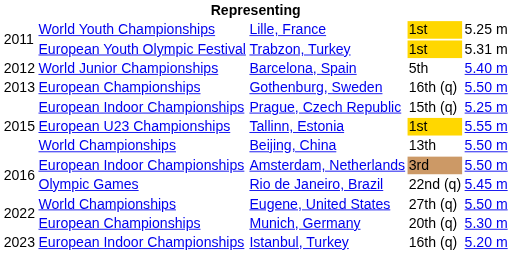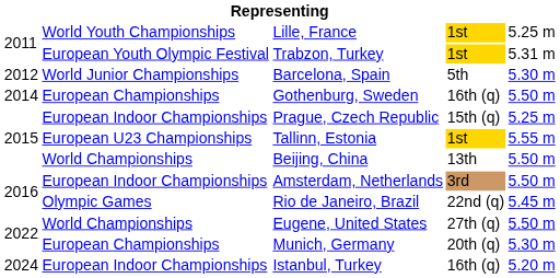Barcelona, Spain | column 5: 5.40 m -> 5.30 m
Gothenburg, Sweden | column 1: 2013 -> 2014
Istanbul, Turkey | column 1: 2023 -> 2024
